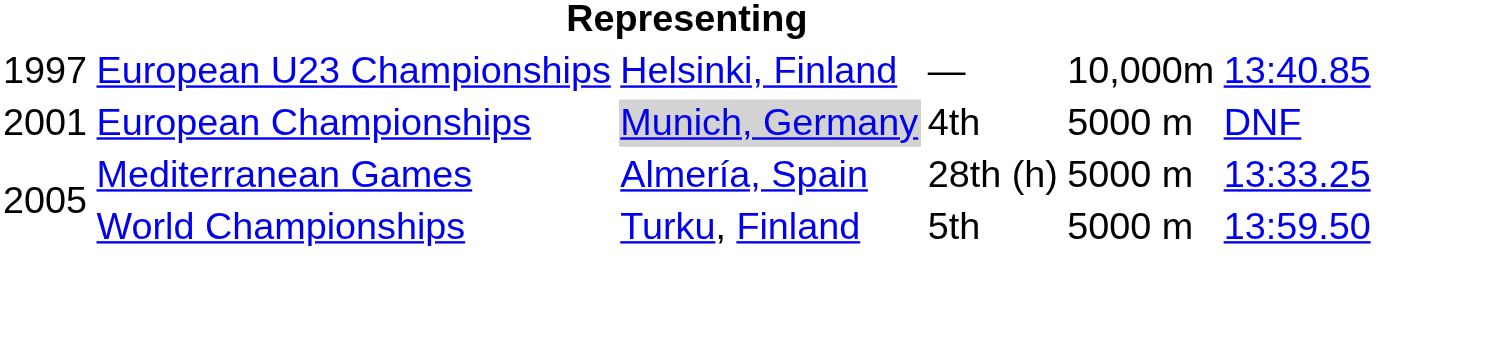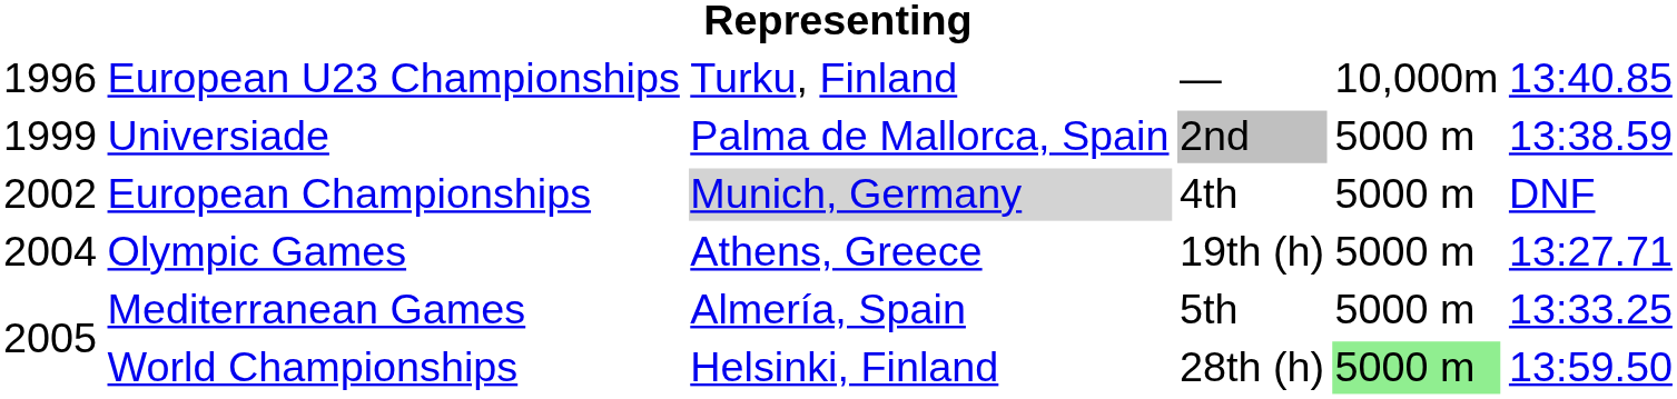European U23 Championships | column 1: 1997 -> 1996
European U23 Championships | column 3: Helsinki, Finland -> Turku, Finland
+ row: 1999 | Universiade | Palma de Mallorca, Spain | 2nd | 5000 m | 13:38.59
European Championships | column 1: 2001 -> 2002
+ row: 2004 | Olympic Games | Athens, Greece | 19th (h) | 5000 m | 13:27.71
Mediterranean Games | column 4: 28th (h) -> 5th
World Championships | column 3: Turku, Finland -> Helsinki, Finland
World Championships | column 4: 5th -> 28th (h)
World Championships | column 5: no background -> lightgreen background
